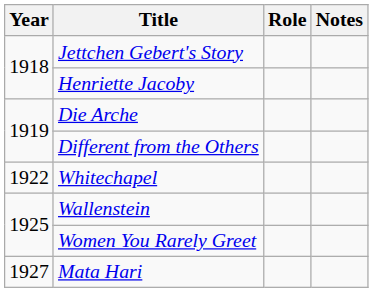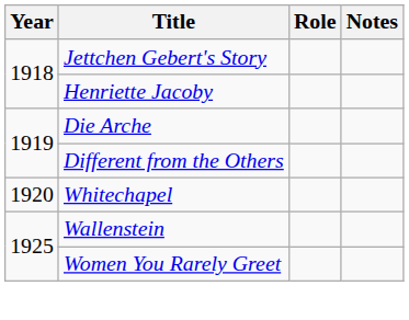Whitechapel | Year: 1922 -> 1920
- row: 1927 | Mata Hari
